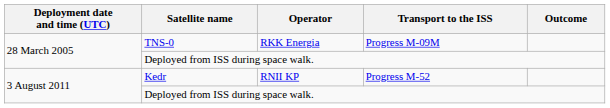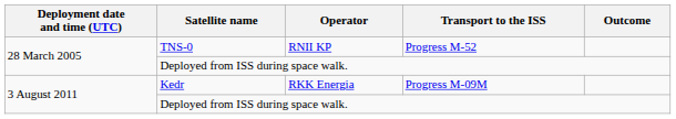TNS-0 | Operator: RKK Energia -> RNII KP
TNS-0 | Transport to the ISS: Progress M-09M -> Progress M-52
Kedr | Operator: RNII KP -> RKK Energia
Kedr | Transport to the ISS: Progress M-52 -> Progress M-09M
